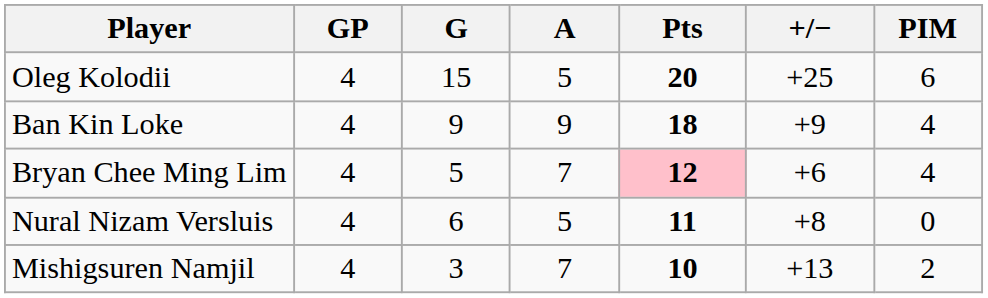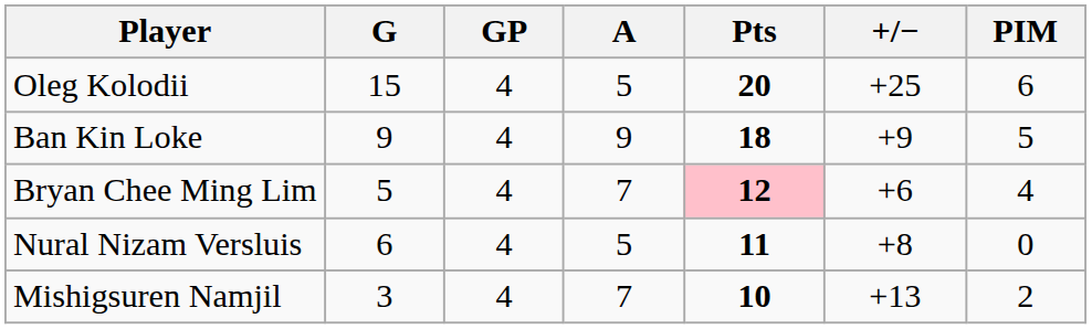columns swapped: GP <-> G
Ban Kin Loke | PIM: 4 -> 5
